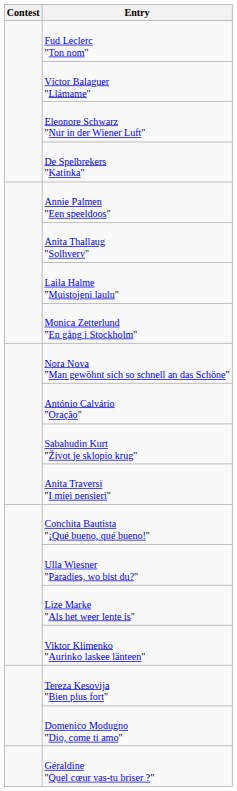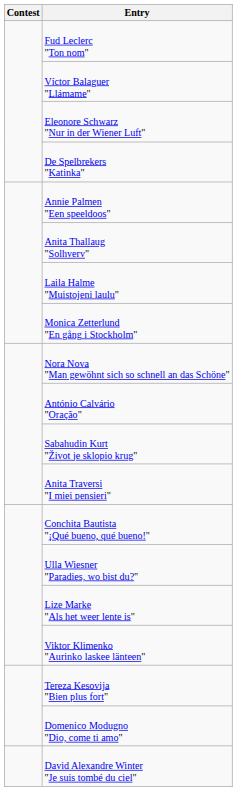- row: Géraldine "Quel cœur vas-tu briser ?"
+ row: David Alexandre Winter "Je suis tombé du ciel"
